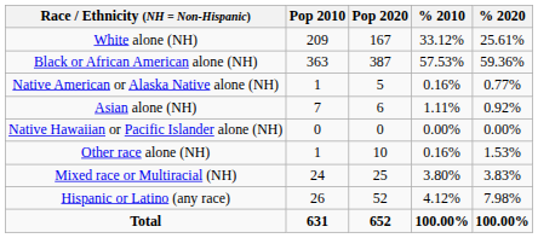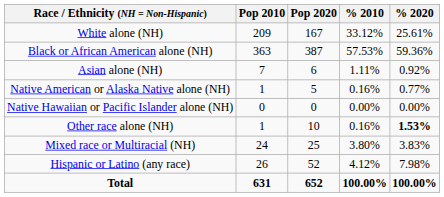rows swapped: Native American or Alaska Native alone (NH) <-> Asian alone (NH)
Other race alone (NH) | % 2020: normal -> bold
